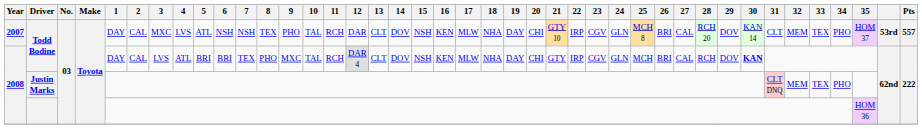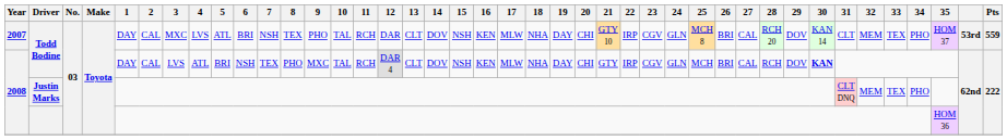2007 / Todd Bodine | 6: NSH -> BRI
2007 / Todd Bodine | Pts: 557 -> 559
2008 / Todd Bodine | 6: BRI -> NSH
